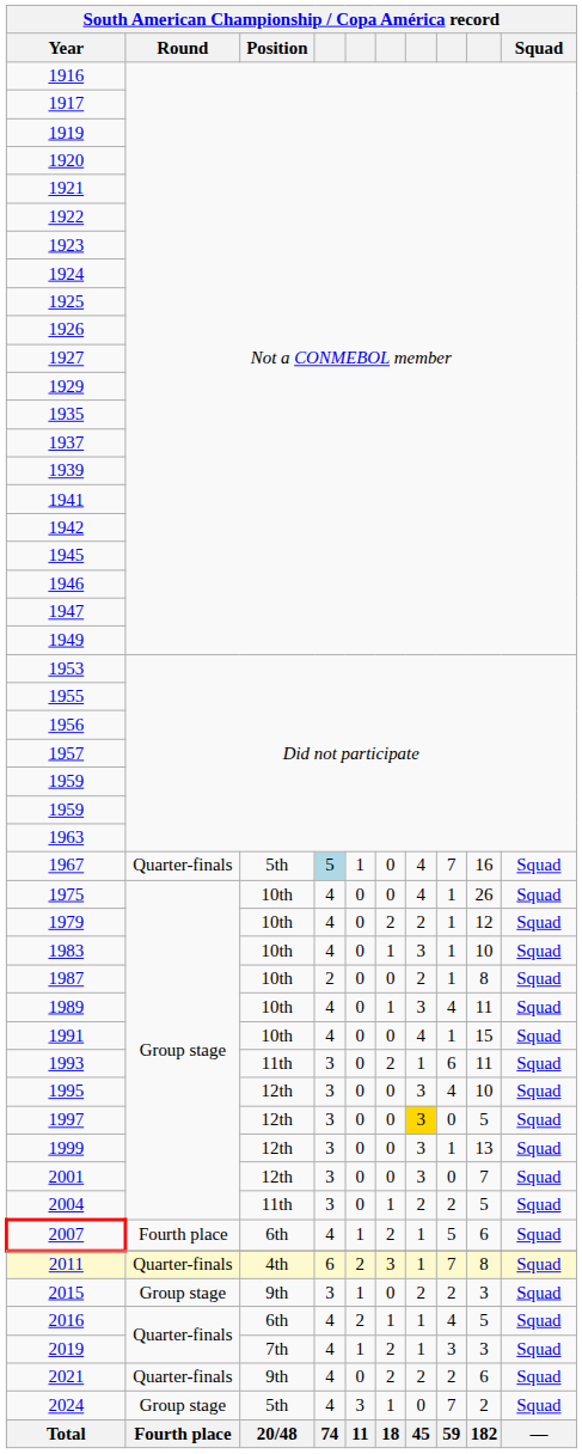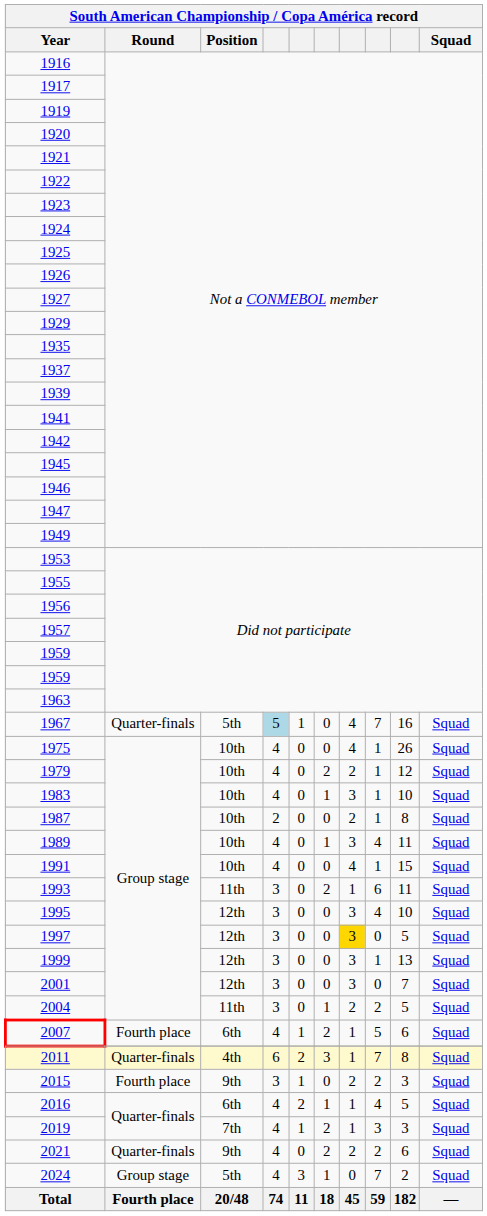2015 | Round: Group stage -> Fourth place
